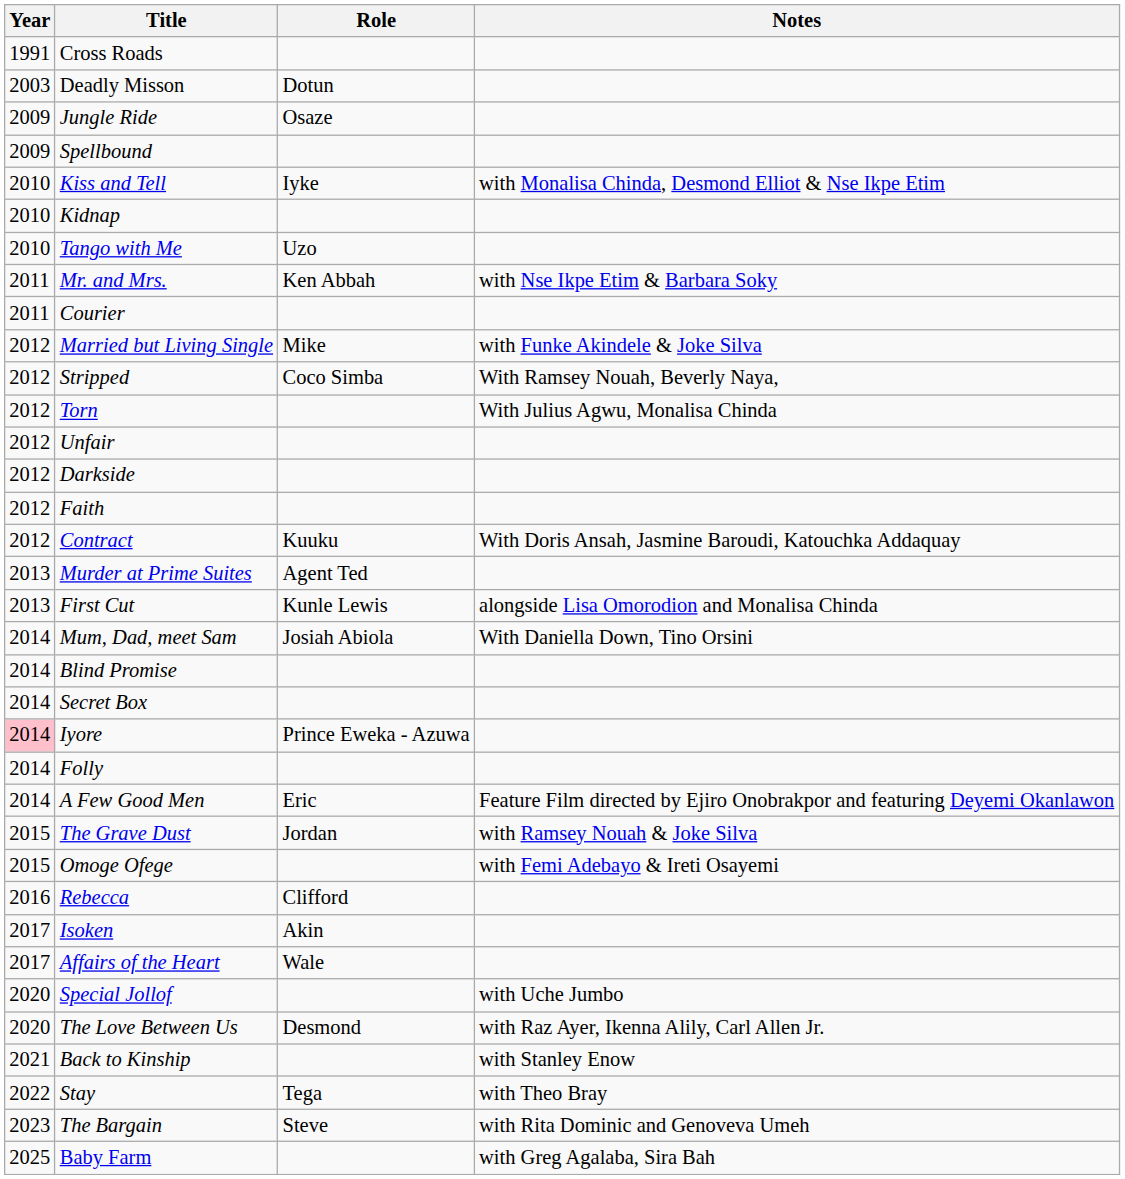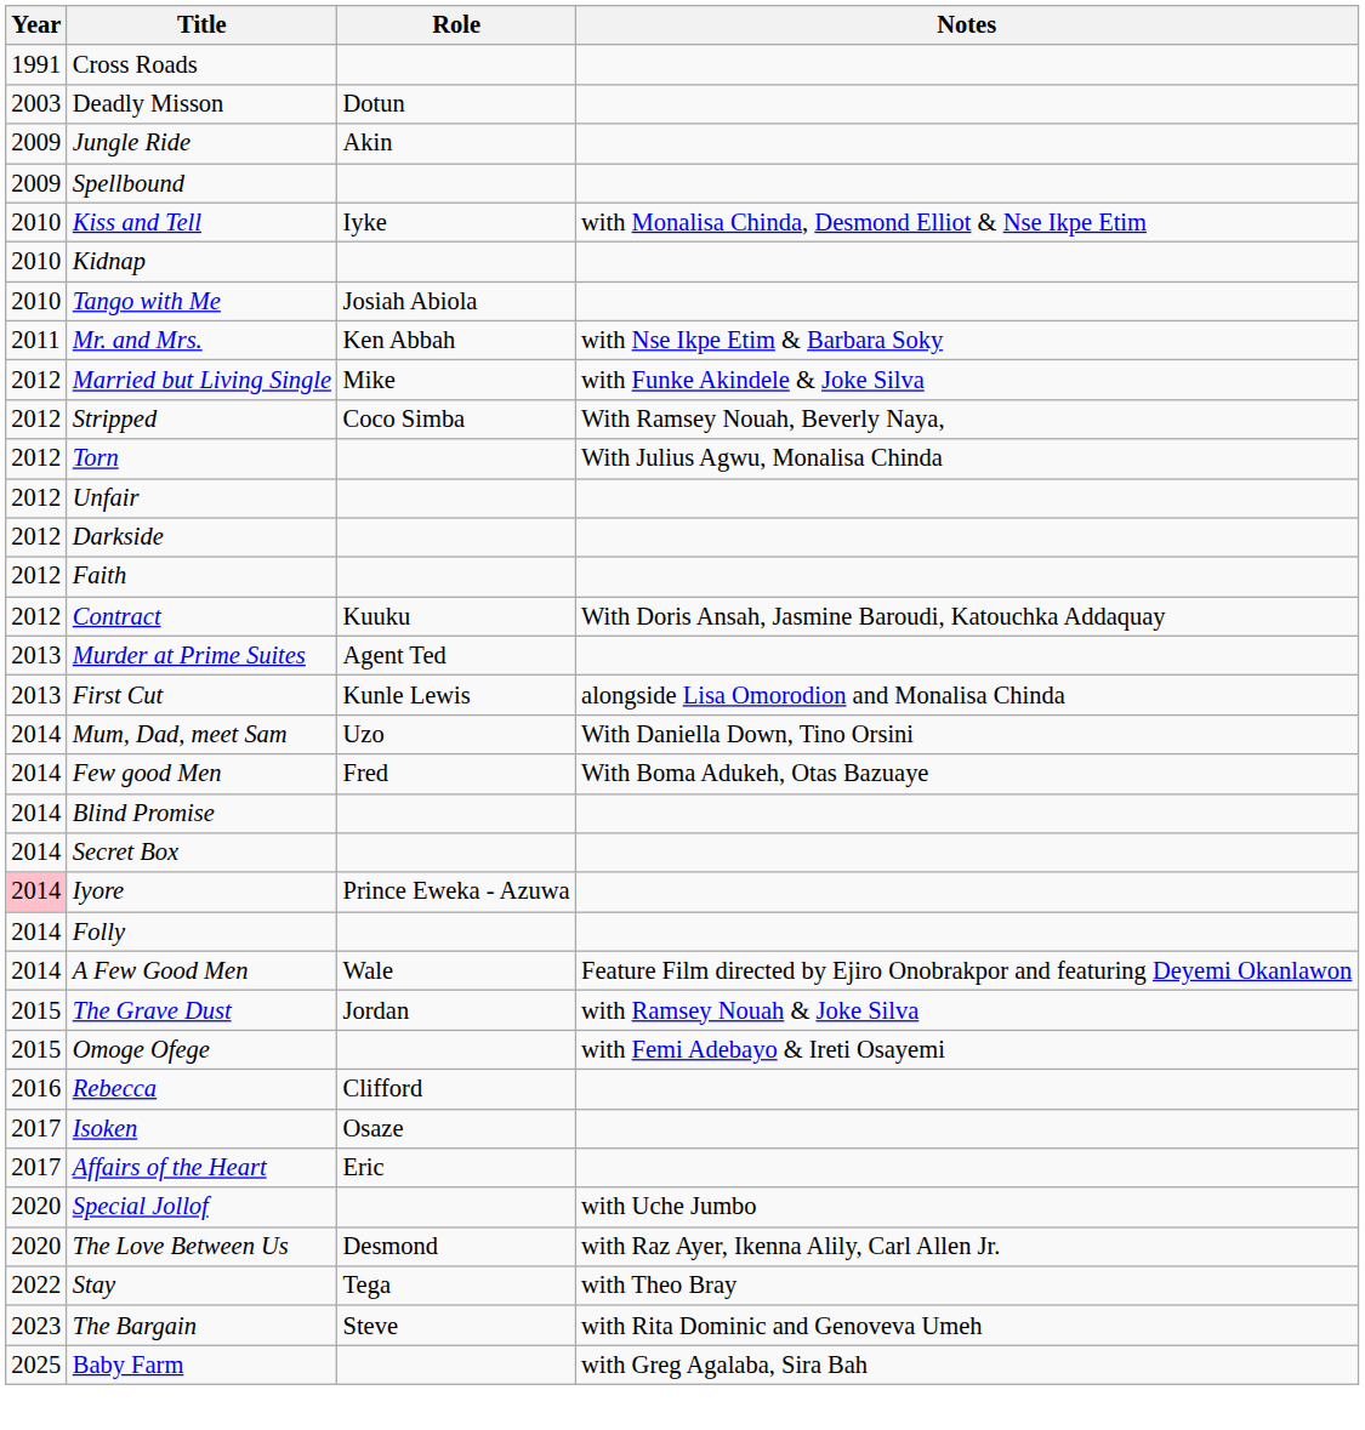Jungle Ride | Role: Osaze -> Akin
Tango with Me | Role: Uzo -> Josiah Abiola
- row: 2011 | Courier
Mum, Dad, meet Sam | Role: Josiah Abiola -> Uzo
+ row: 2014 | Few good Men | Fred | With Boma Adukeh, Otas Bazuaye
A Few Good Men | Role: Eric -> Wale
Isoken | Role: Akin -> Osaze
Affairs of the Heart | Role: Wale -> Eric
- row: 2021 | Back to Kinship | with Stanley Enow
